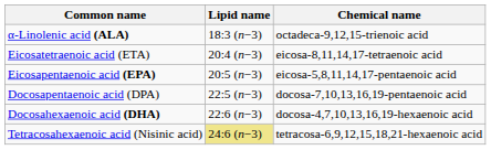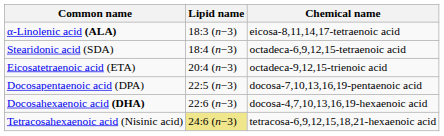α-Linolenic acid (ALA) | Chemical name: octadeca-9,12,15-trienoic acid -> eicosa-8,11,14,17-tetraenoic acid
+ row: Stearidonic acid (SDA) | 18:4 (n−3) | octadeca-6,9,12,15-tetraenoic acid
Eicosatetraenoic acid (ETA) | Chemical name: eicosa-8,11,14,17-tetraenoic acid -> octadeca-9,12,15-trienoic acid
- row: Eicosapentaenoic acid (EPA) | 20:5 (n−3) | eicosa-5,8,11,14,17-pentaenoic acid
